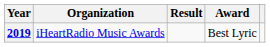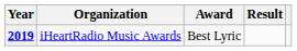columns swapped: Award <-> Result
